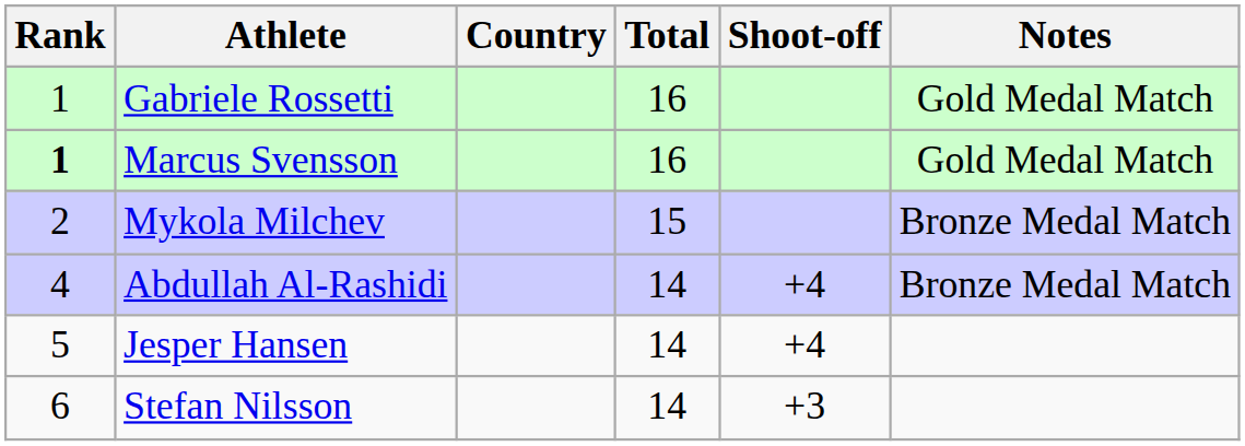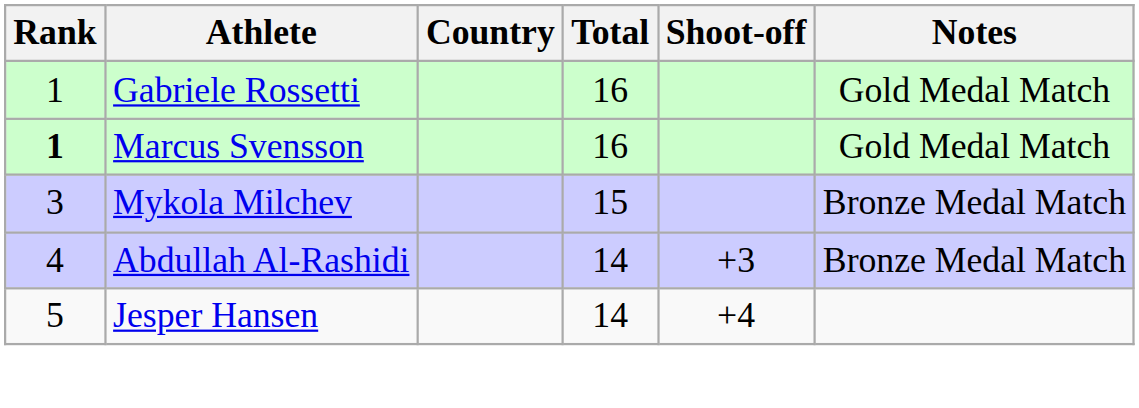Mykola Milchev | Rank: 2 -> 3
Abdullah Al-Rashidi | Shoot-off: +4 -> +3
- row: 6 | Stefan Nilsson | 14 | +3
